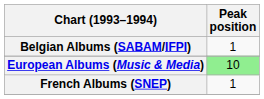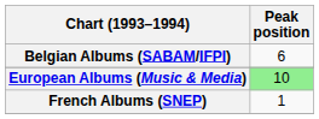Belgian Albums (SABAM/IFPI) | Peak position: 1 -> 6
